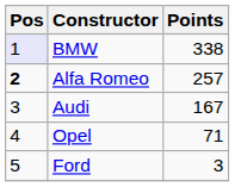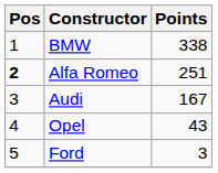BMW | Pos: lavender background -> no background
Alfa Romeo | Points: 257 -> 251
Opel | Points: 71 -> 43
